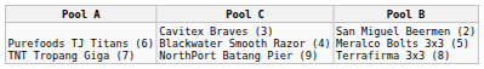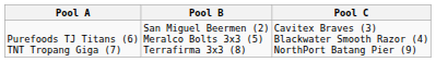columns swapped: Pool B <-> Pool C
